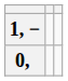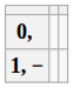rows swapped: 1, − <-> 0,
